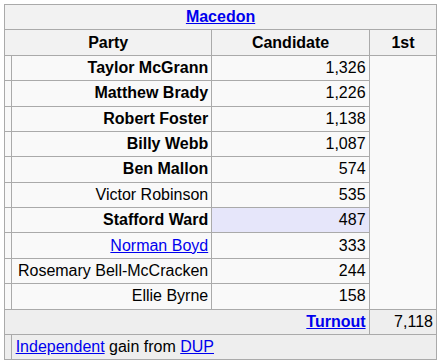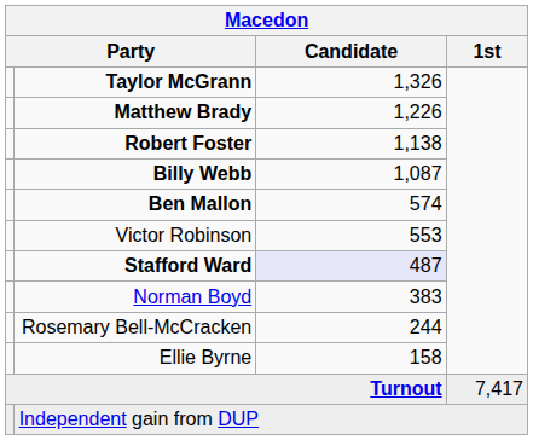Victor Robinson | Macedon / Candidate: 535 -> 553
Norman Boyd | Macedon / Candidate: 333 -> 383
Turnout | Macedon / 1st: 7,118 -> 7,417
